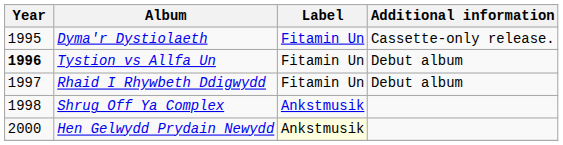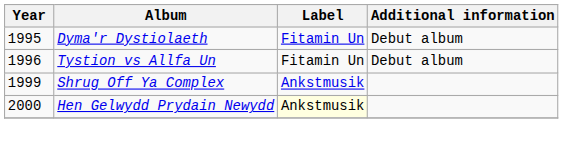Dyma'r Dystiolaeth | Additional information: Cassette-only release. -> Debut album
Tystion vs Allfa Un | Year: bold -> normal
- row: 1997 | Rhaid I Rhywbeth Ddigwydd | Fitamin Un | Debut album
Shrug Off Ya Complex | Year: 1998 -> 1999
